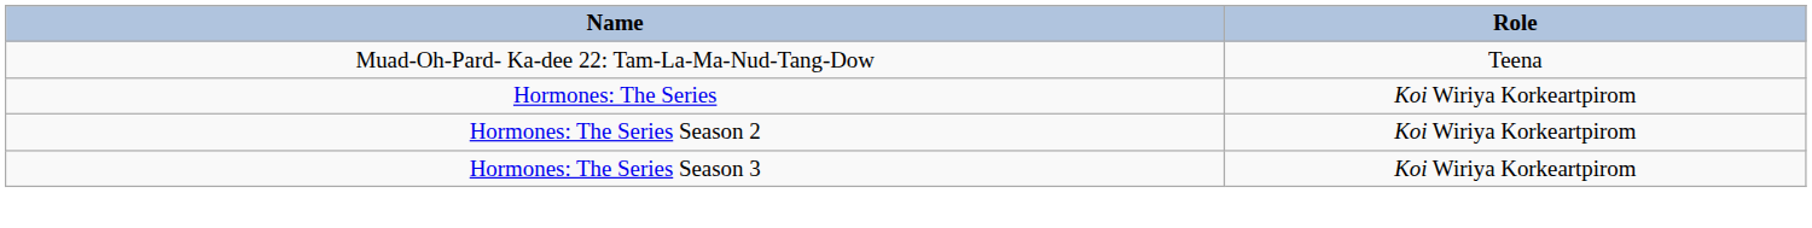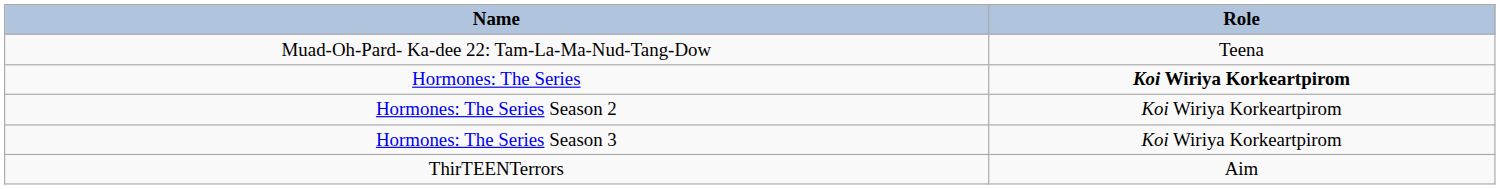Hormones: The Series | Role: normal -> bold
+ row: ThirTEENTerrors | Aim
